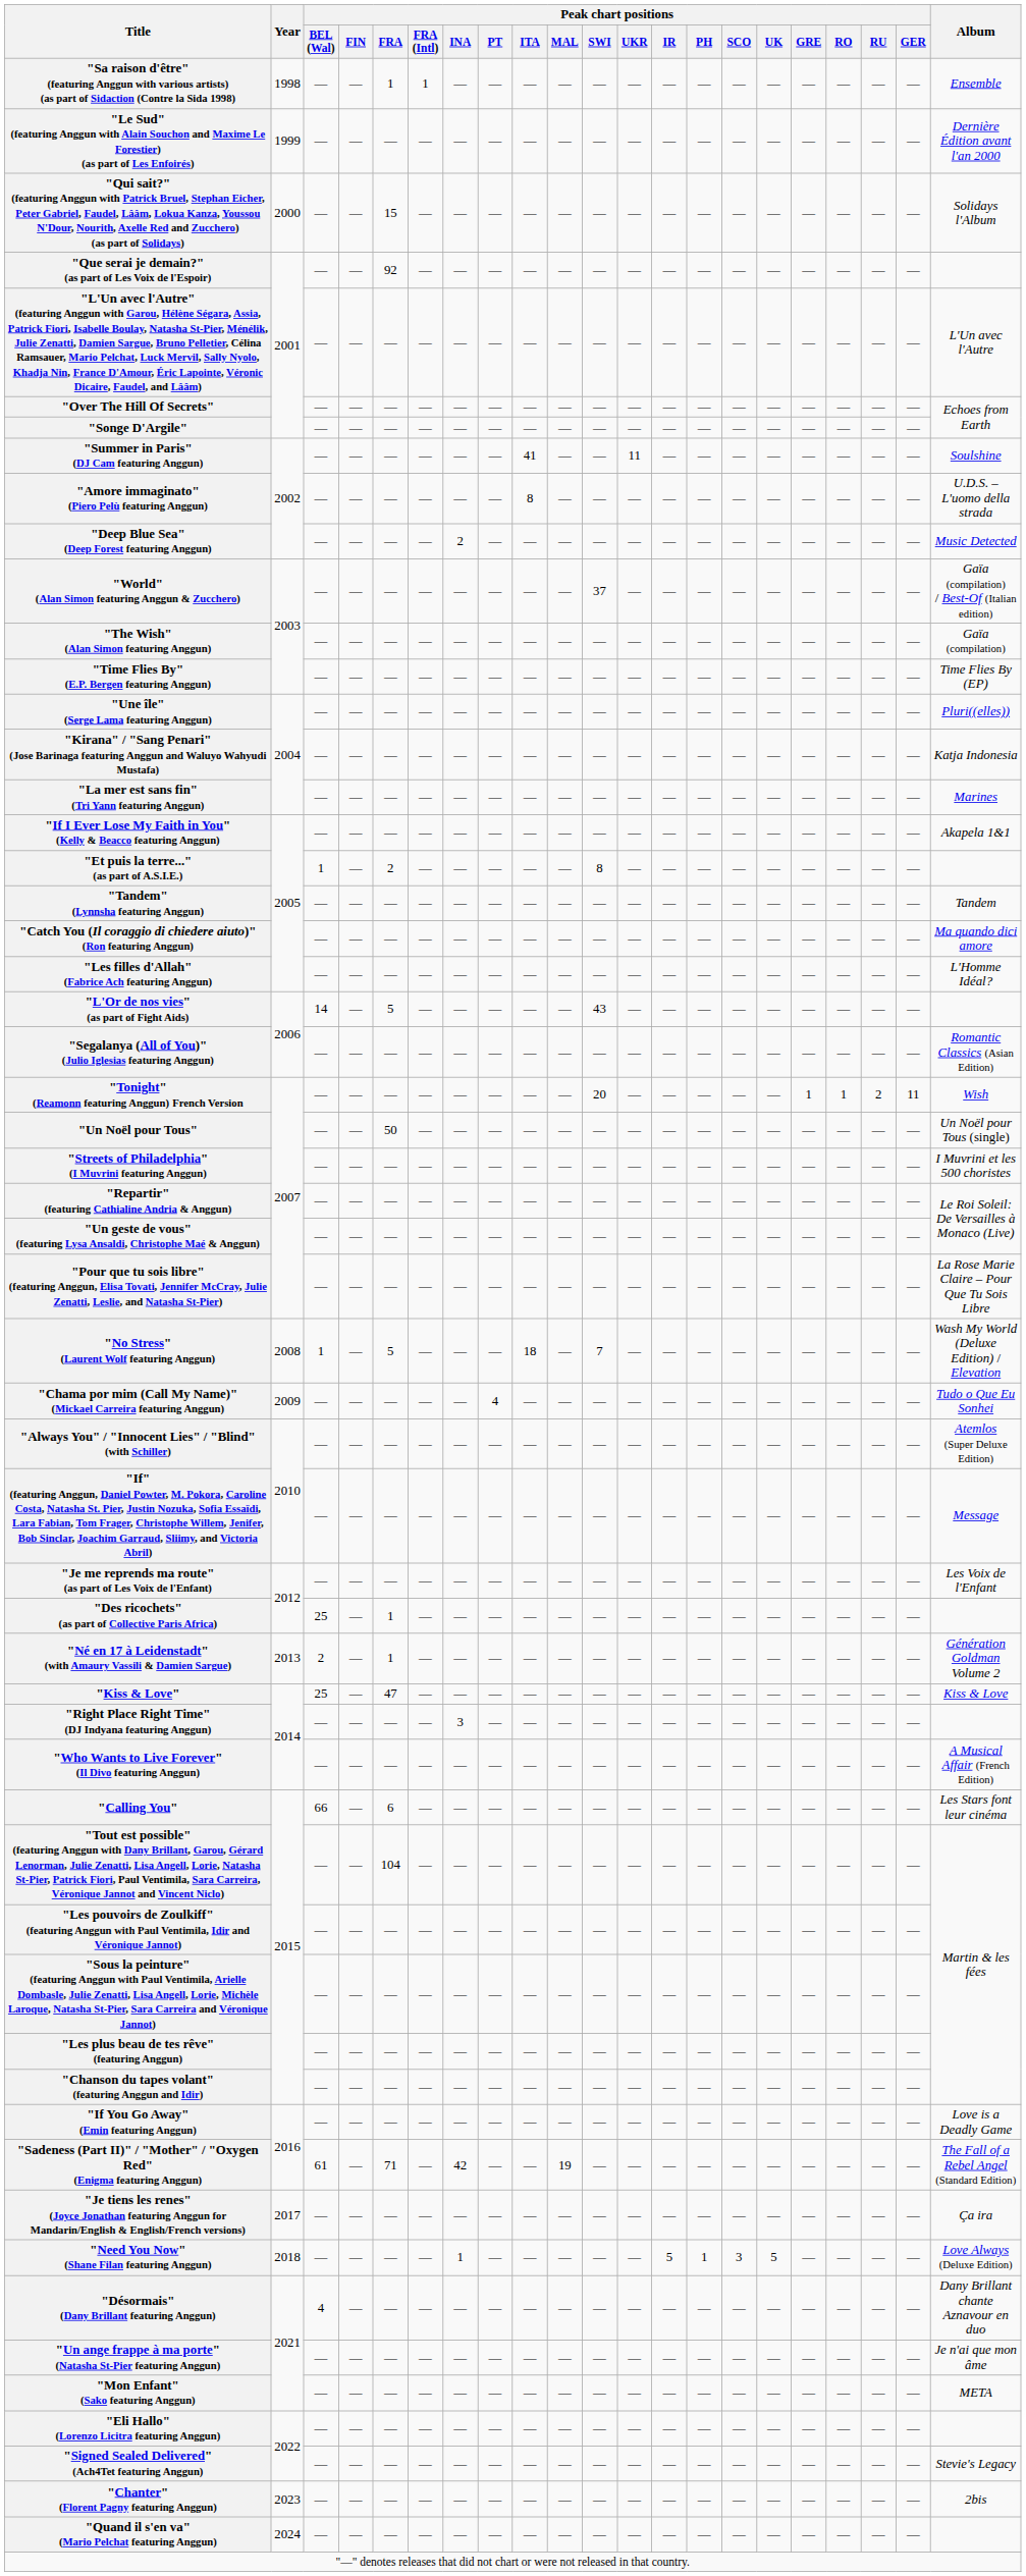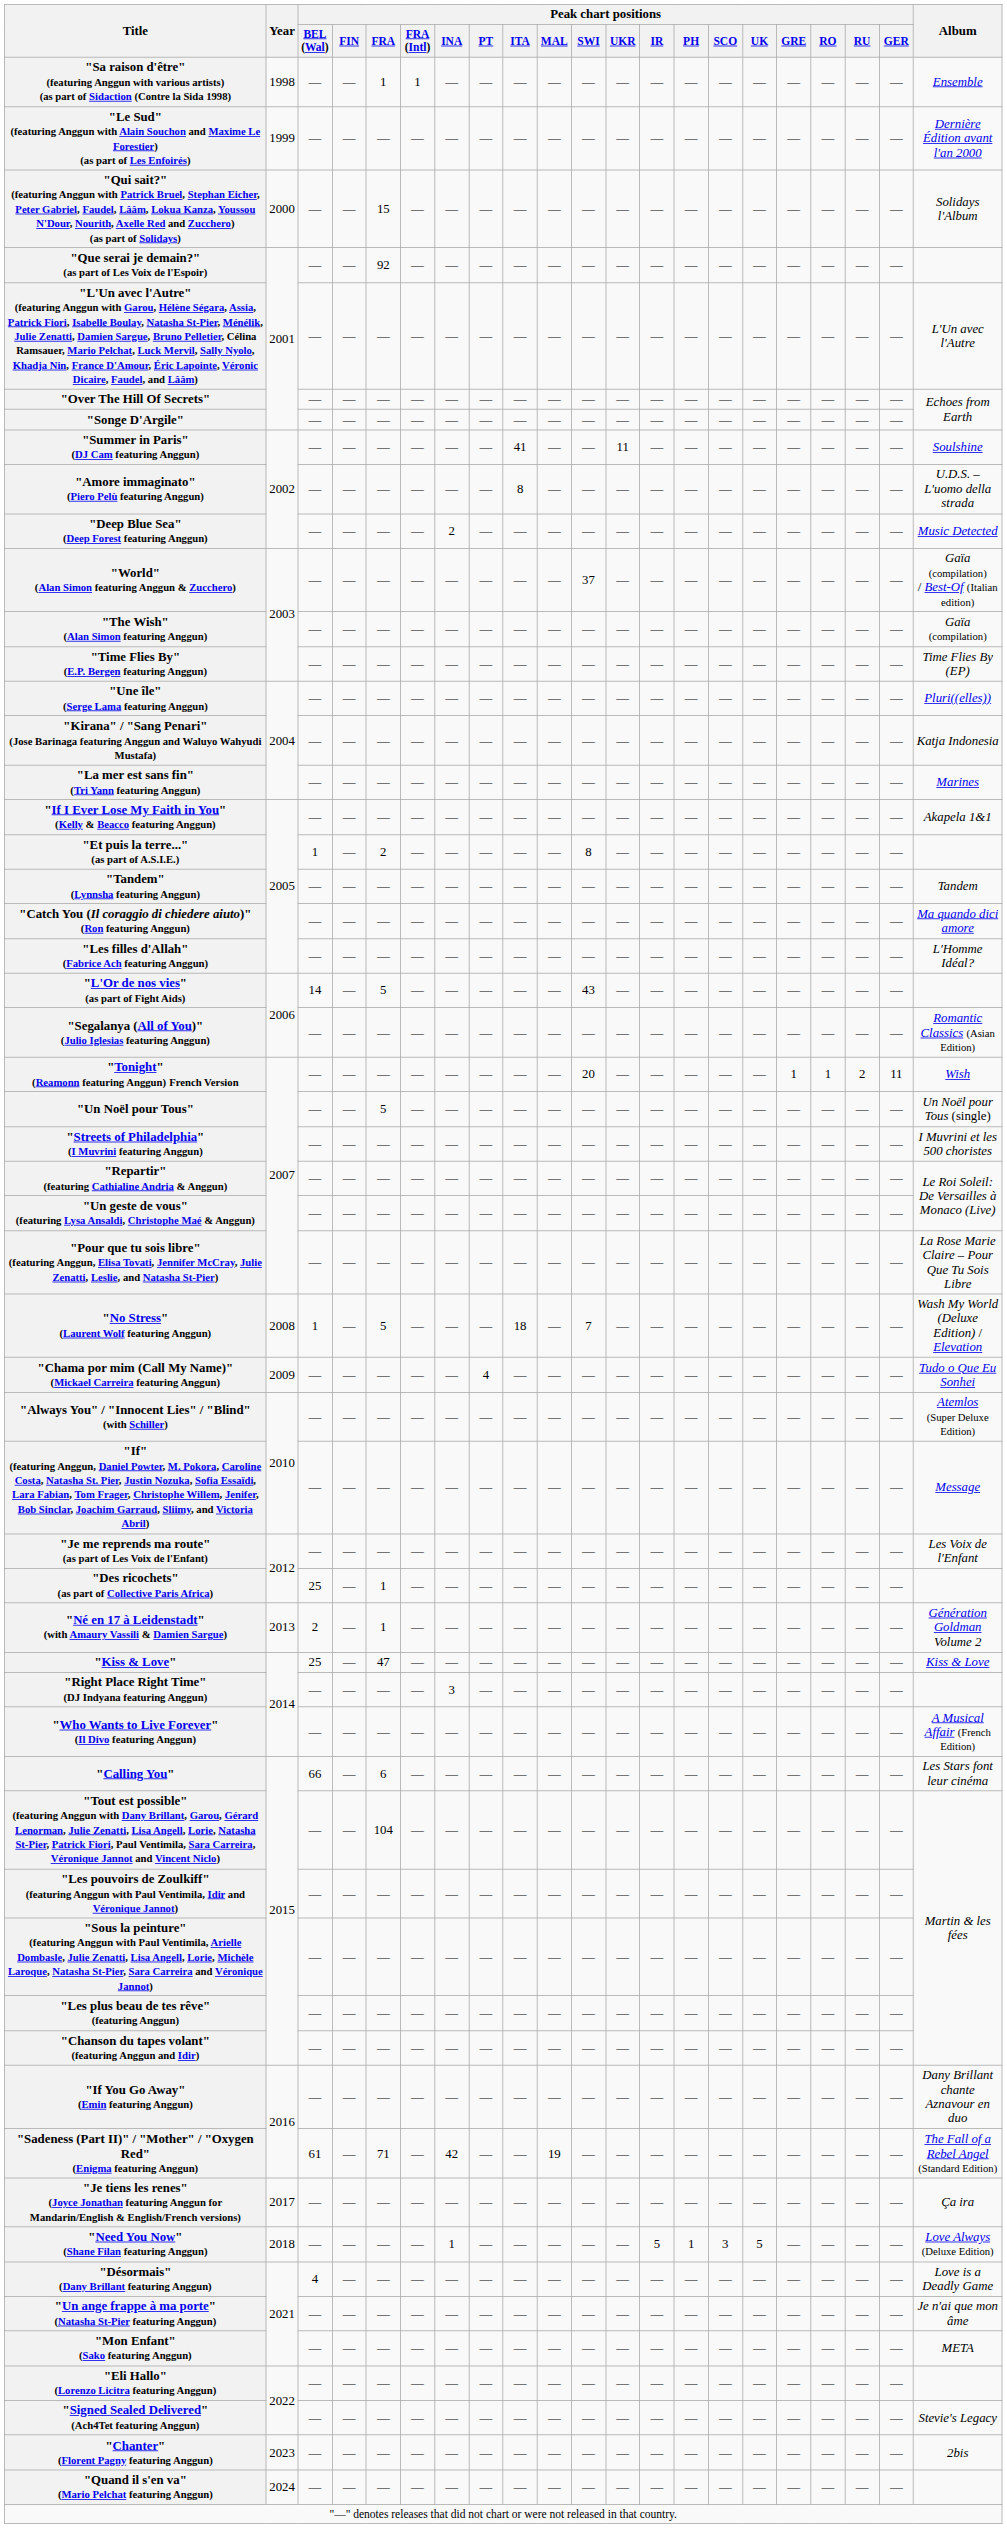"Un Noël pour Tous" | Peak chart positions / FRA: 50 -> 5
"If You Go Away" (Emin featuring Anggun) | Album: Love is a Deadly Game -> Dany Brillant chante Aznavour en duo
"Désormais" (Dany Brillant featuring Anggun) | Album: Dany Brillant chante Aznavour en duo -> Love is a Deadly Game
